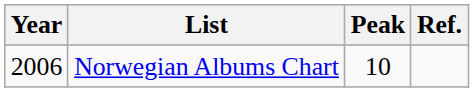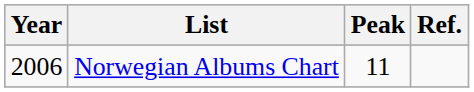Norwegian Albums Chart | Peak: 10 -> 11
